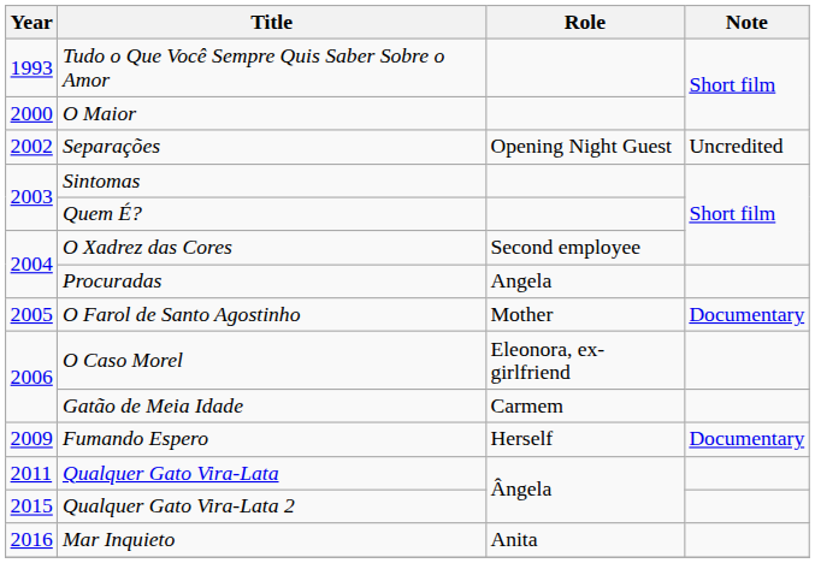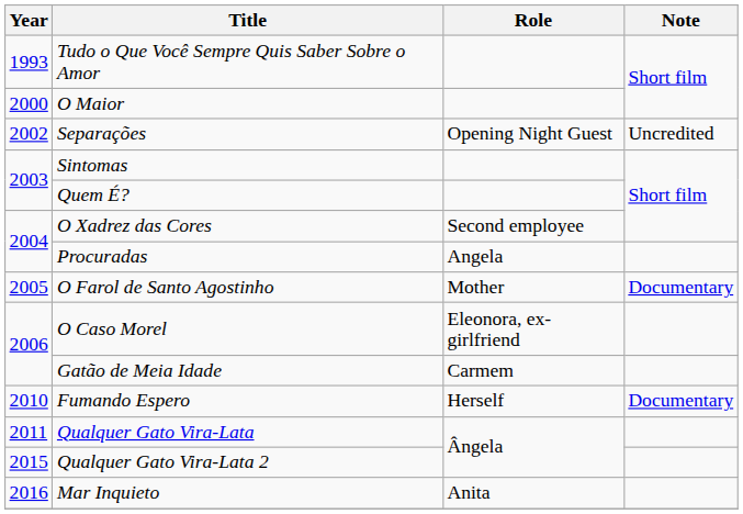Fumando Espero | Year: 2009 -> 2010
